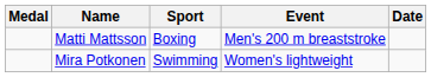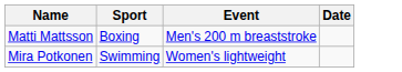- column: Medal
